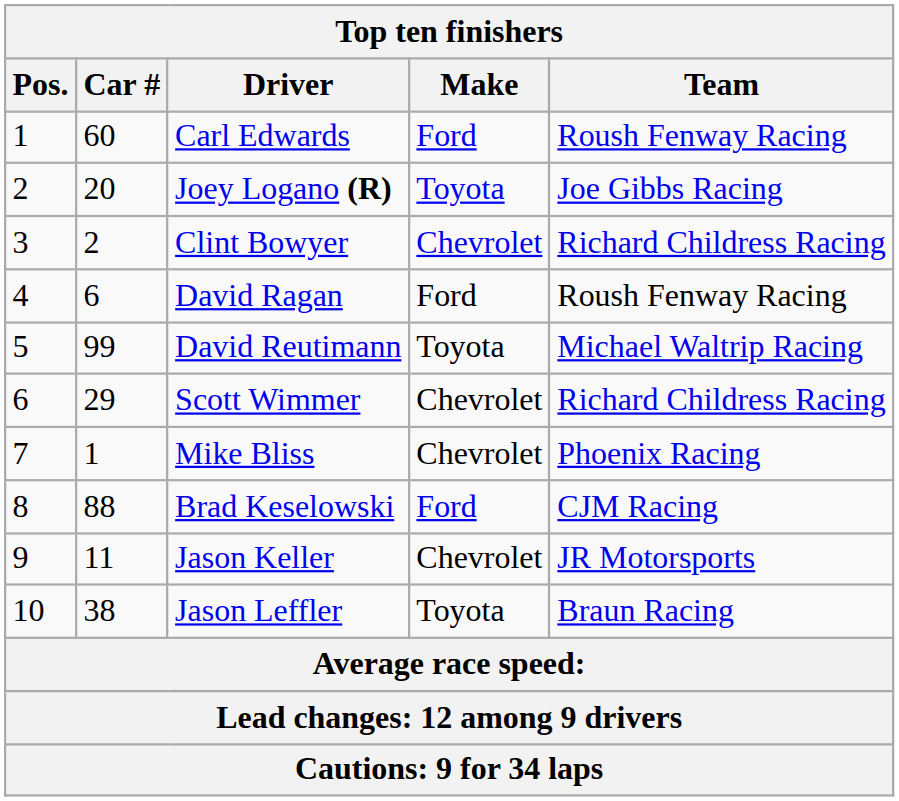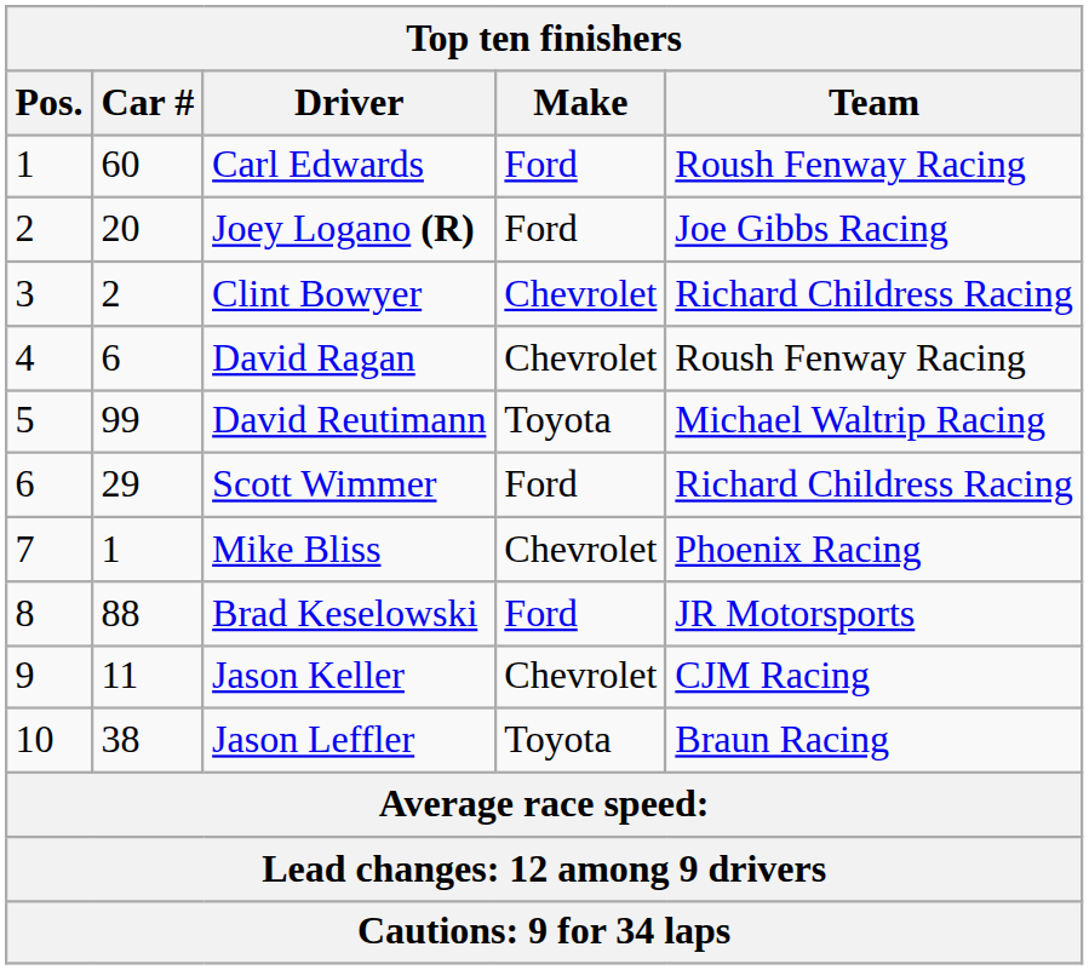Joey Logano (R) | Make: Toyota -> Ford
David Ragan | Make: Ford -> Chevrolet
Scott Wimmer | Make: Chevrolet -> Ford
Brad Keselowski | Team: CJM Racing -> JR Motorsports
Jason Keller | Team: JR Motorsports -> CJM Racing
